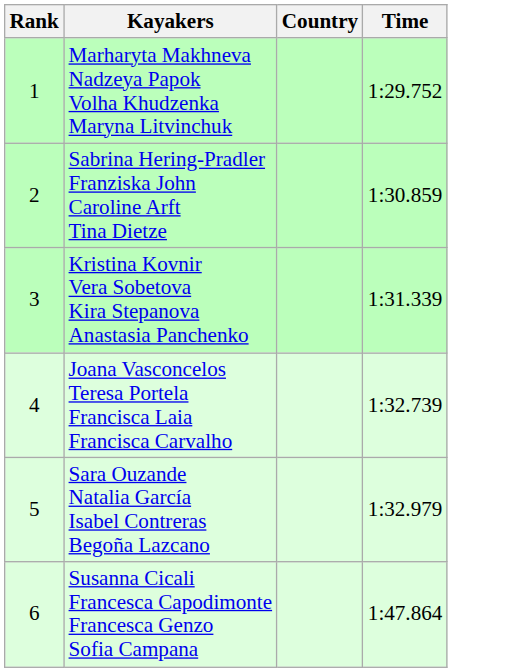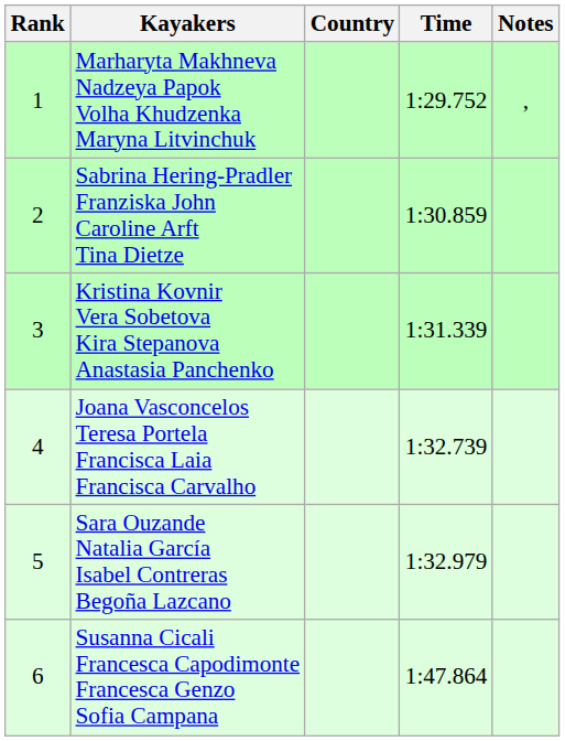+ column: Notes | ,
